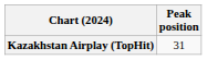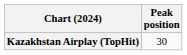Kazakhstan Airplay (TopHit) | Peak position: 31 -> 30
